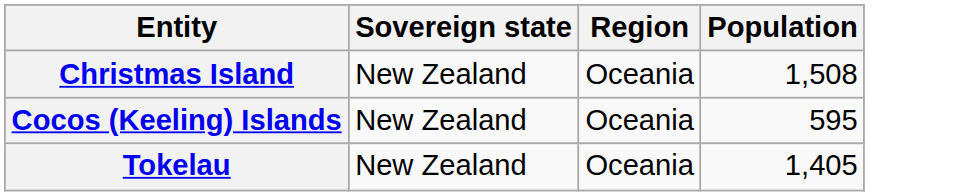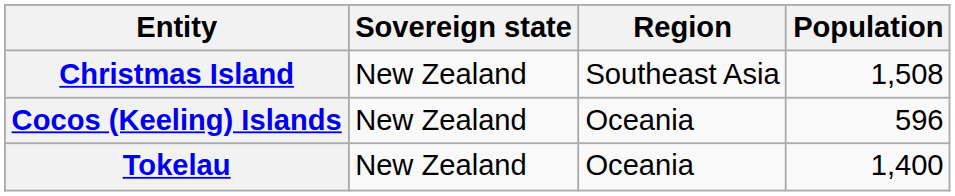Christmas Island | Region: Oceania -> Southeast Asia
Cocos (Keeling) Islands | Population: 595 -> 596
Tokelau | Population: 1,405 -> 1,400
